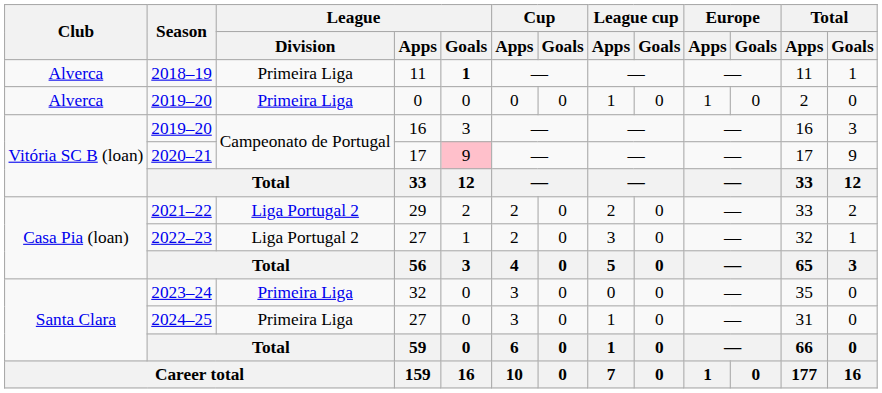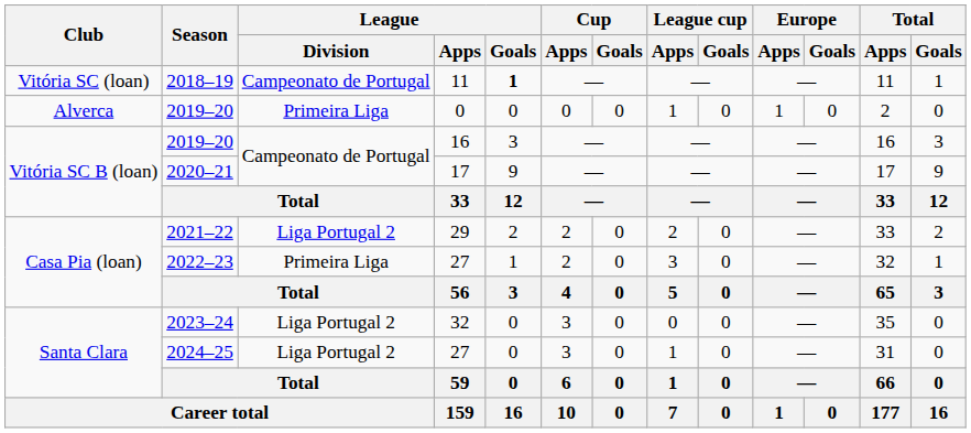2018–19 | Club: Alverca -> Vitória SC (loan)
2018–19 | League / Division: Primeira Liga -> Campeonato de Portugal
2020–21 | League / Goals: pink background -> no background
2022–23 | League / Division: Liga Portugal 2 -> Primeira Liga
2023–24 | League / Division: Primeira Liga -> Liga Portugal 2
2024–25 | League / Division: Primeira Liga -> Liga Portugal 2
